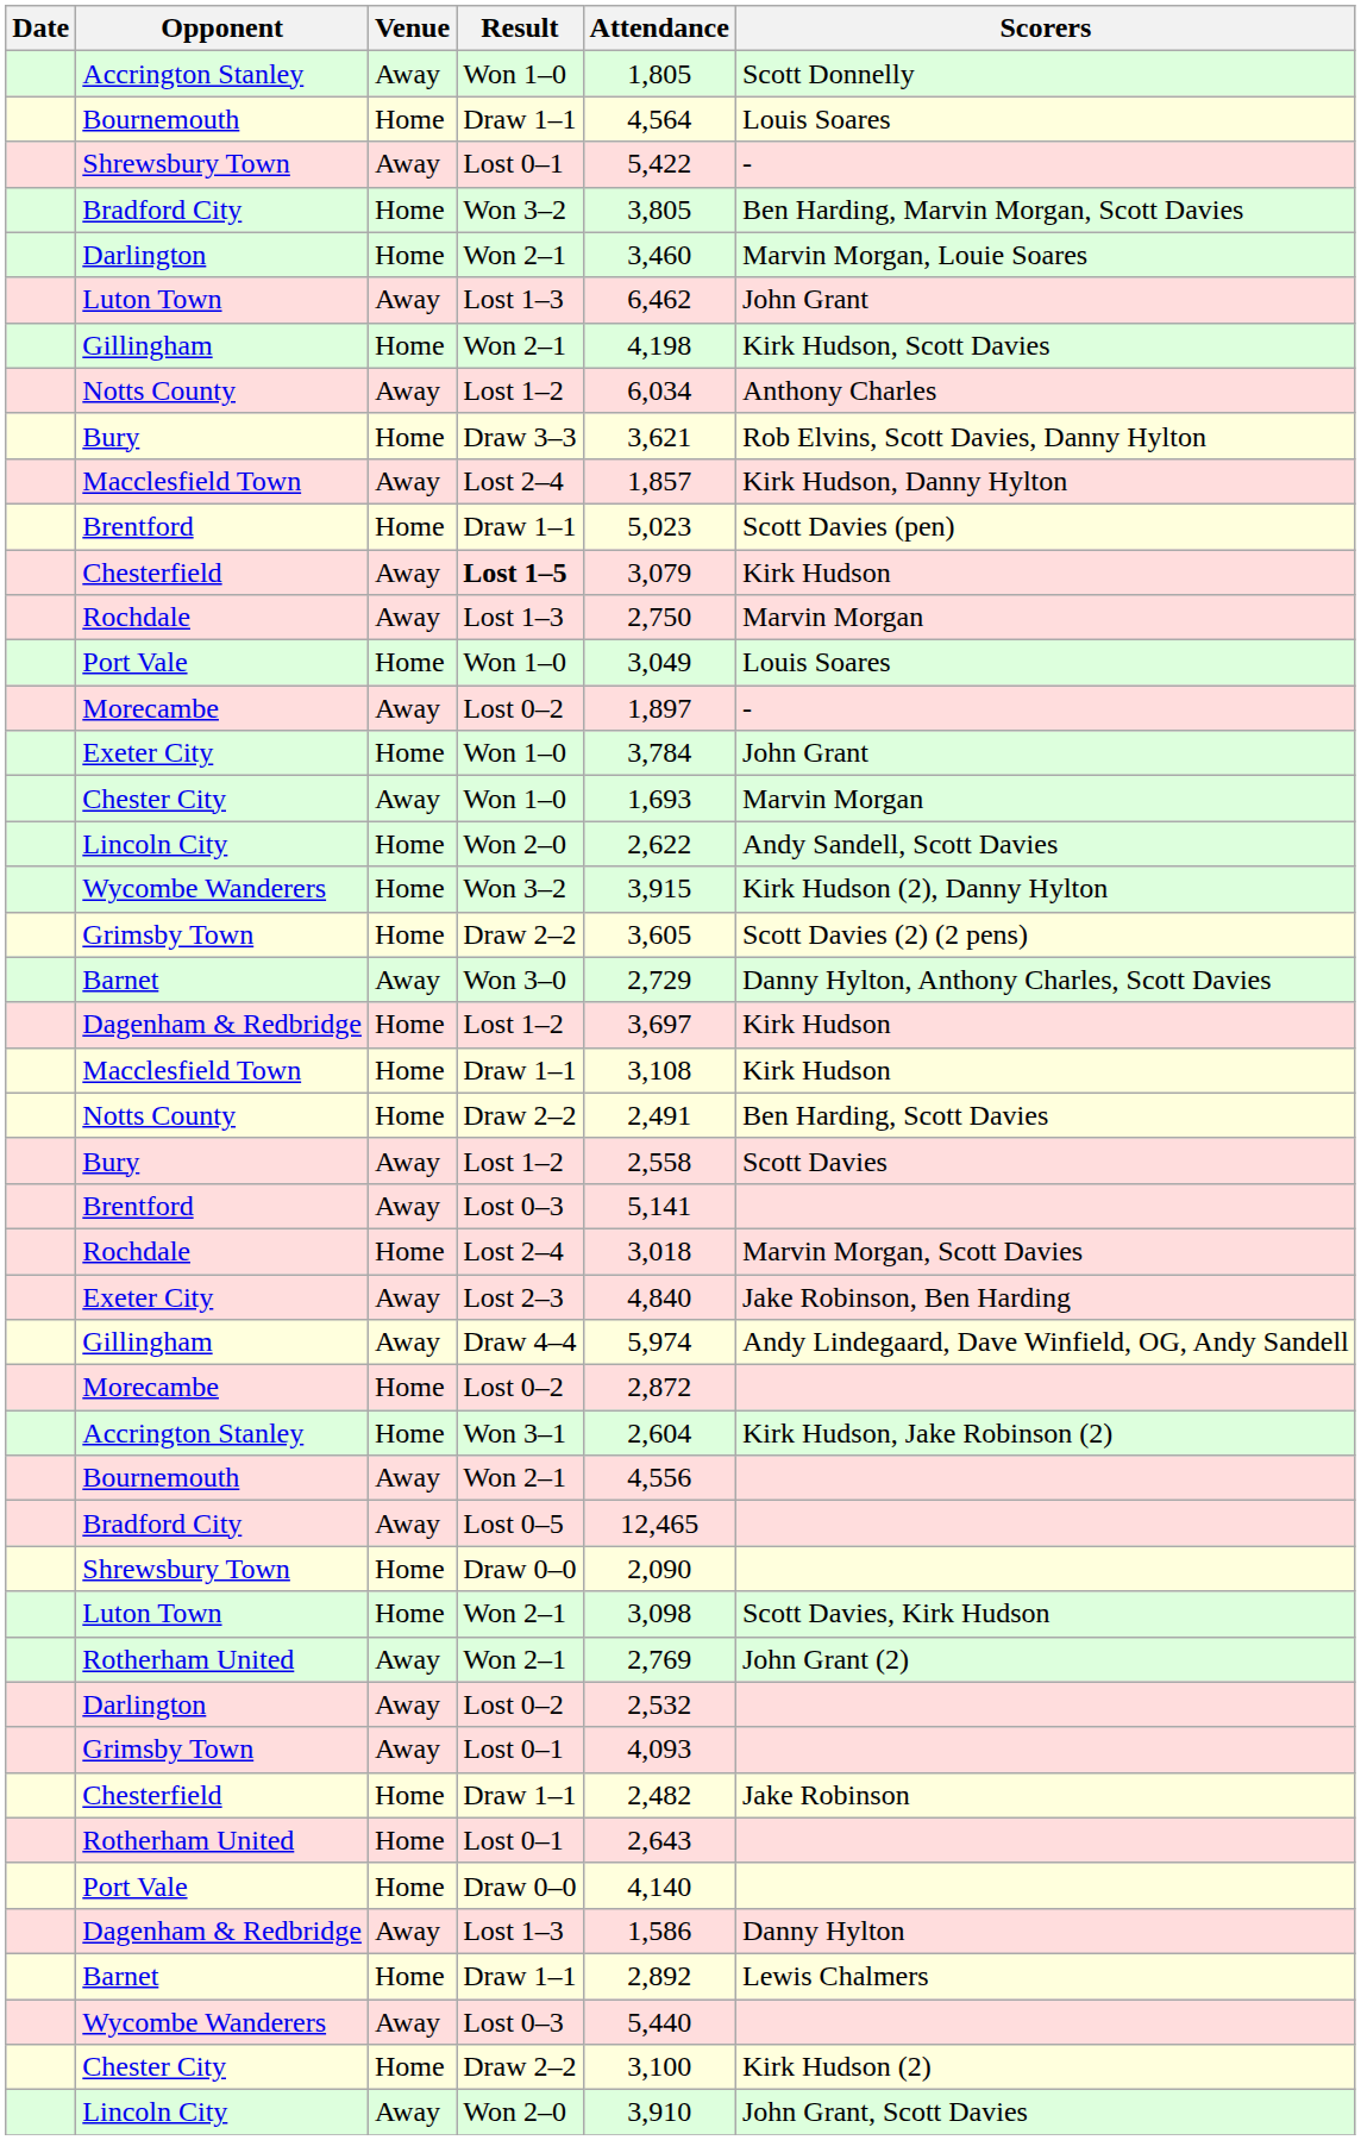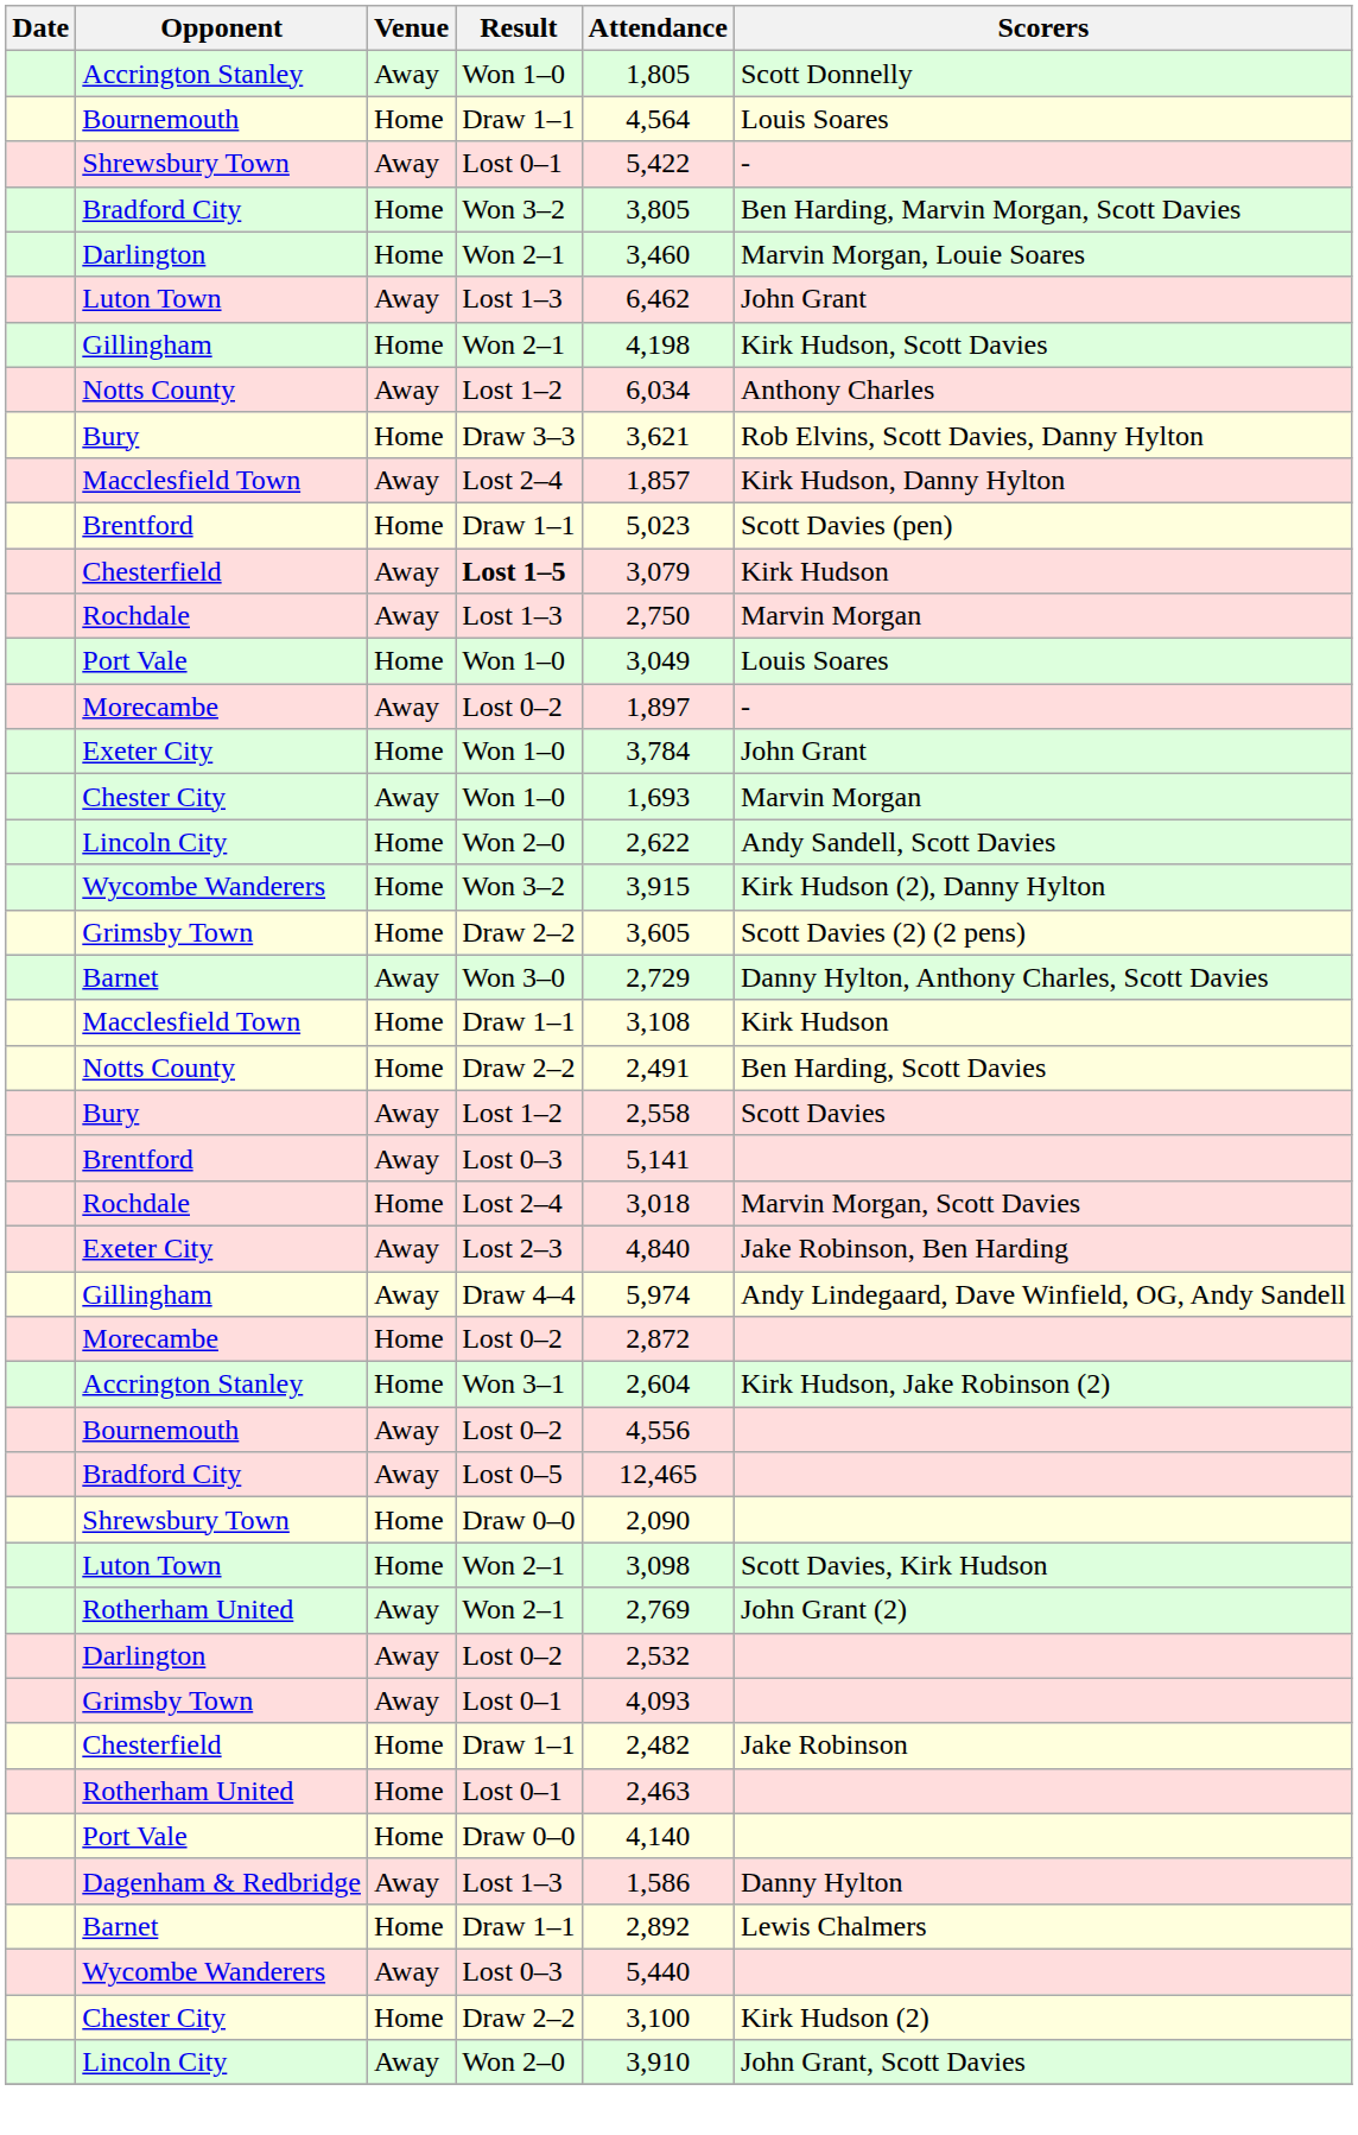- row: Dagenham & Redbridge | Home | Lost 1–2 | 3,697 | Kirk Hudson
Bournemouth / Away | Result: Won 2–1 -> Lost 0–2
Rotherham United / Home | Attendance: 2,643 -> 2,463
